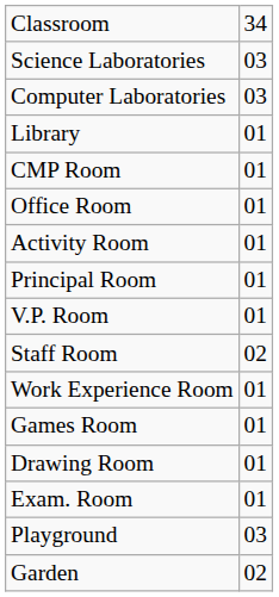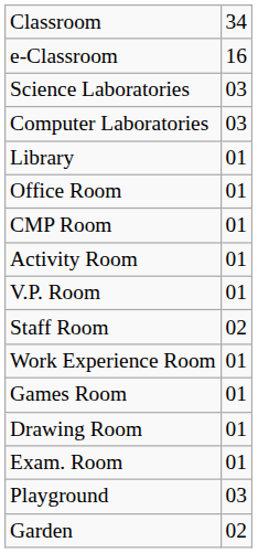+ row: e-Classroom | 16
rows swapped: Office Room <-> CMP Room
- row: Principal Room | 01
